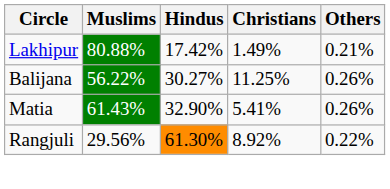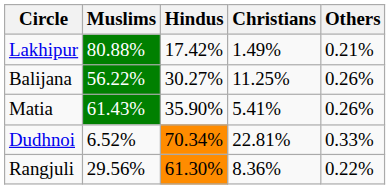Matia | Hindus: 32.90% -> 35.90%
+ row: Dudhnoi | 6.52% | 70.34% | 22.81% | 0.33%
Rangjuli | Christians: 8.92% -> 8.36%
